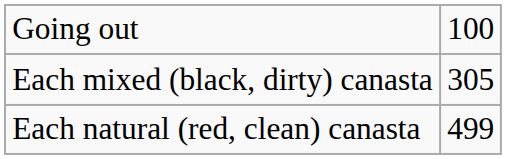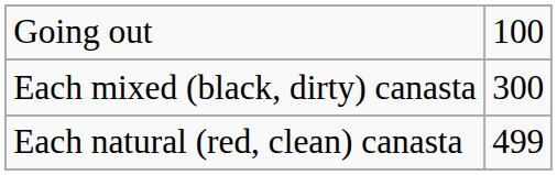Each mixed (black, dirty) canasta | column 2: 305 -> 300
